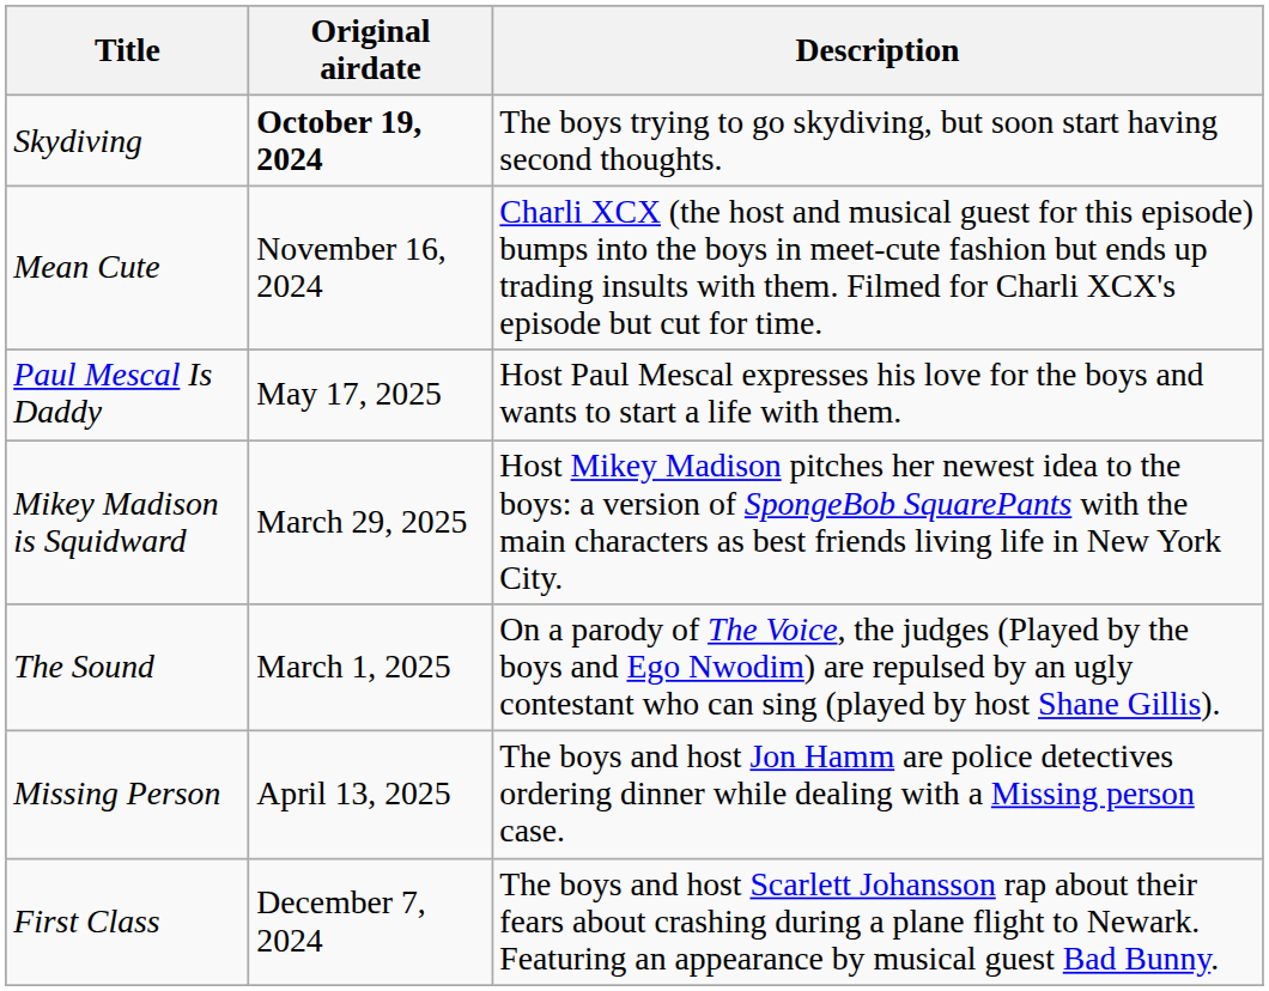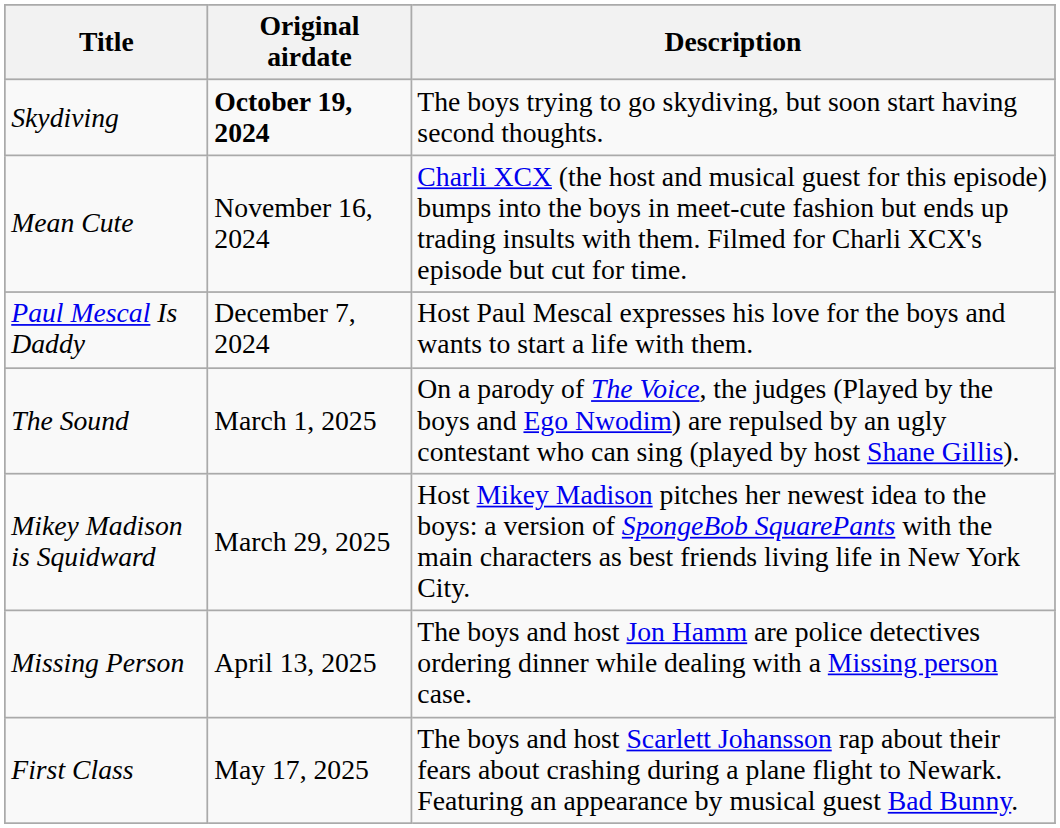Paul Mescal Is Daddy | Original airdate: May 17, 2025 -> December 7, 2024
rows swapped: The Sound <-> Mikey Madison is Squidward
First Class | Original airdate: December 7, 2024 -> May 17, 2025
